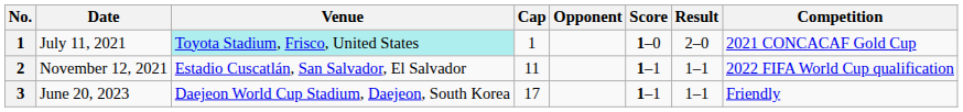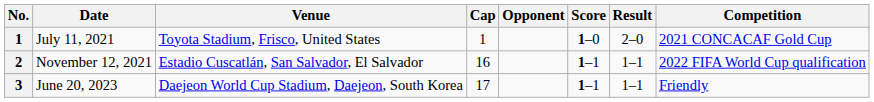July 11, 2021 | Venue: paleturquoise background -> no background
November 12, 2021 | Cap: 11 -> 16
